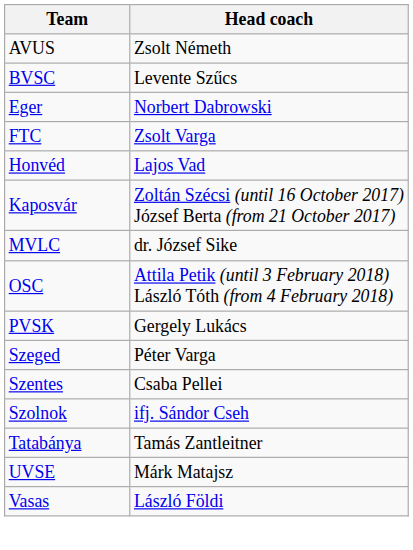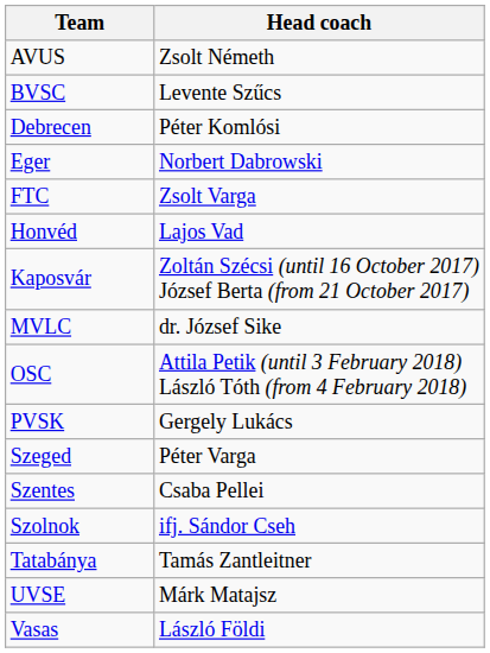+ row: Debrecen | Péter Komlósi
